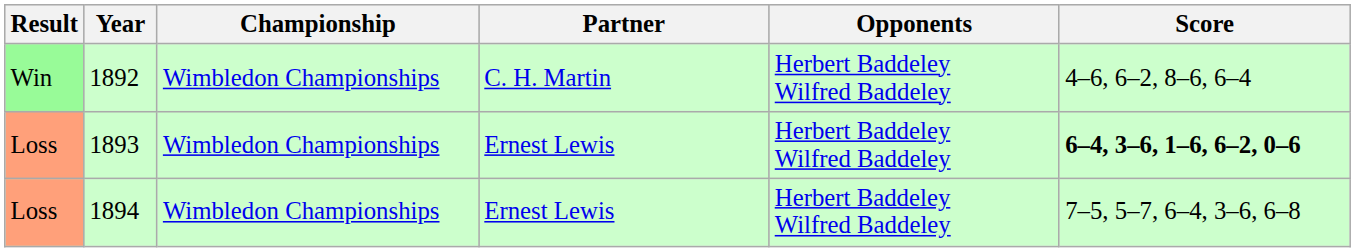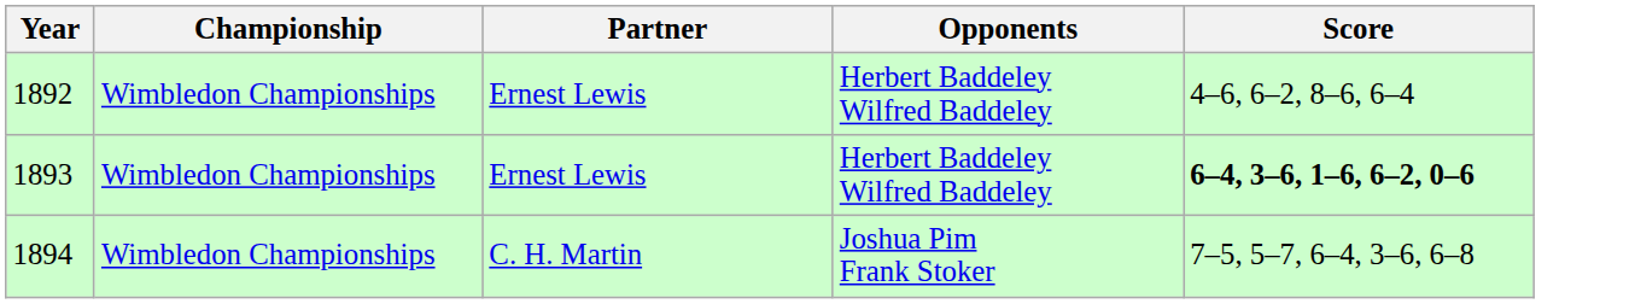- column: Result | Win | Loss | Loss
1892 | Partner: C. H. Martin -> Ernest Lewis
1894 | Partner: Ernest Lewis -> C. H. Martin
1894 | Opponents: Herbert Baddeley Wilfred Baddeley -> Joshua Pim Frank Stoker
